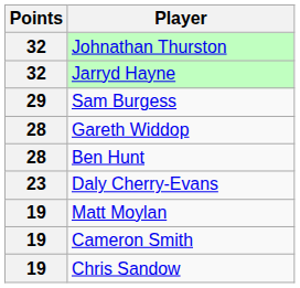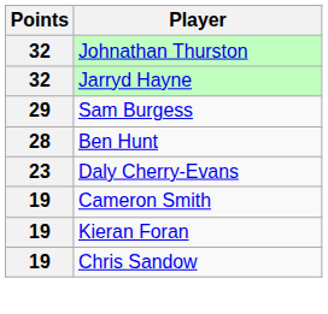- row: 28 | Gareth Widdop
- row: 19 | Matt Moylan
+ row: 19 | Kieran Foran
